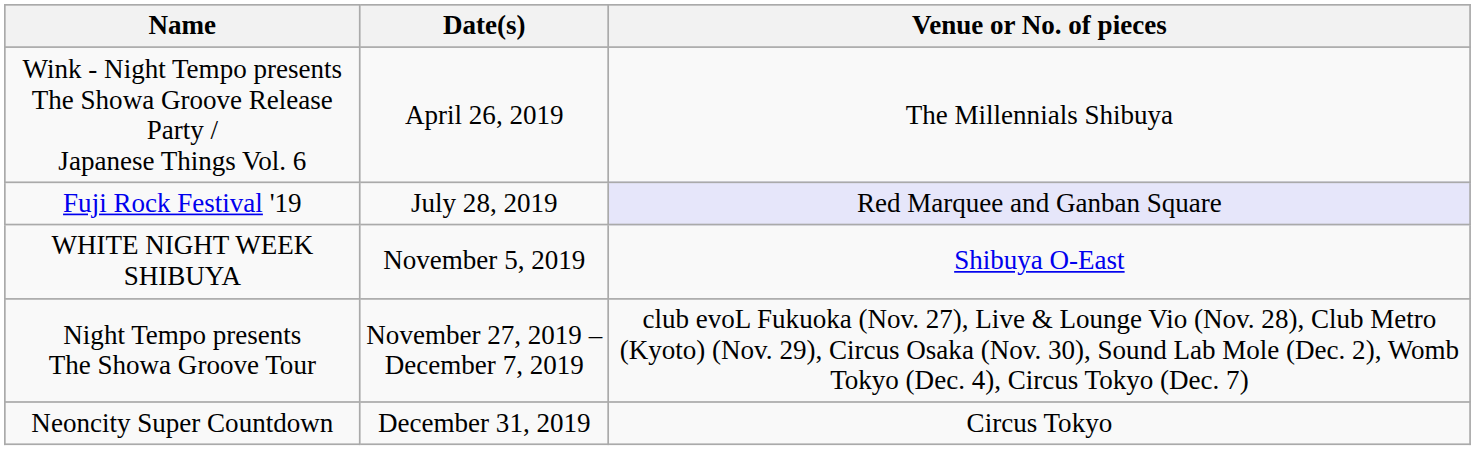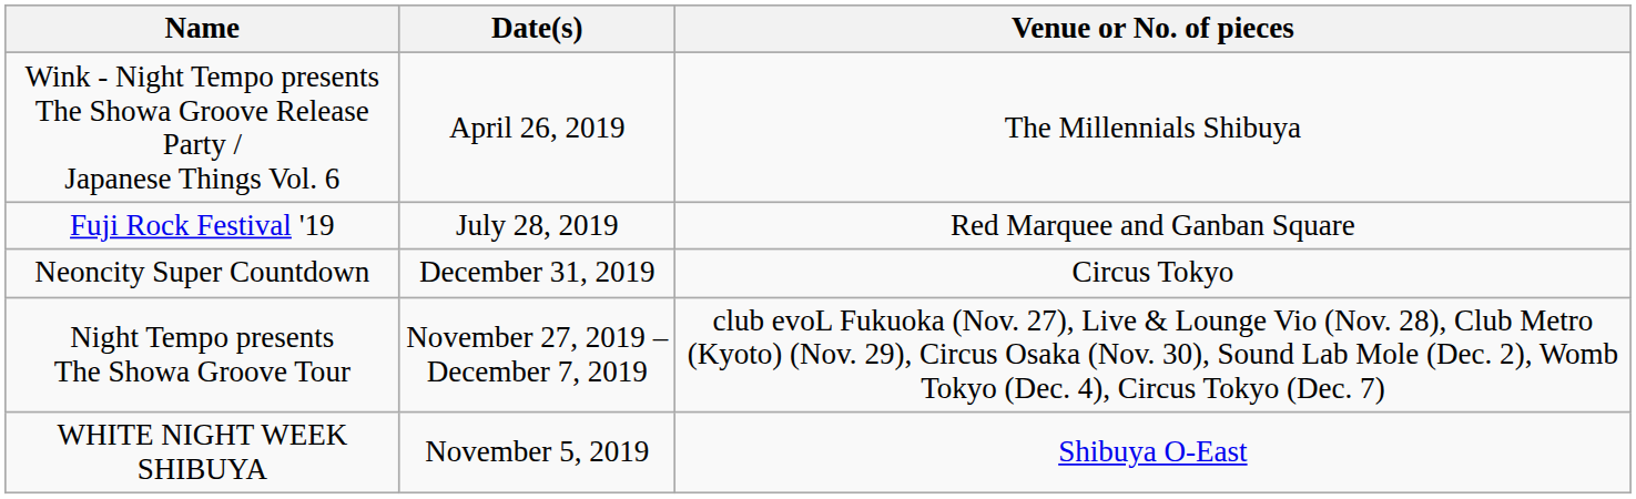Fuji Rock Festival '19 | Venue or No. of pieces: lavender background -> no background
rows swapped: WHITE NIGHT WEEK SHIBUYA <-> Neoncity Super Countdown
